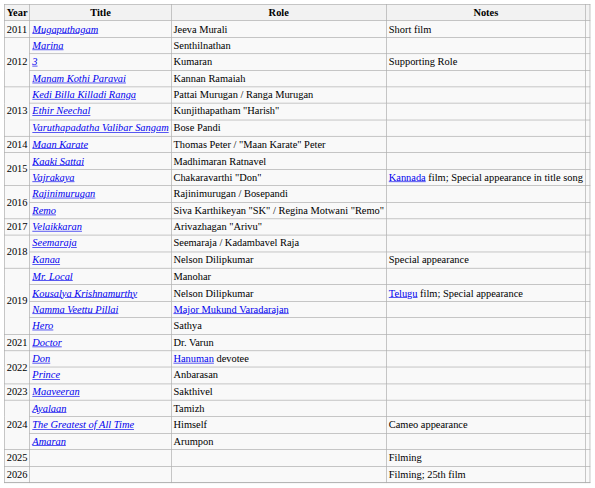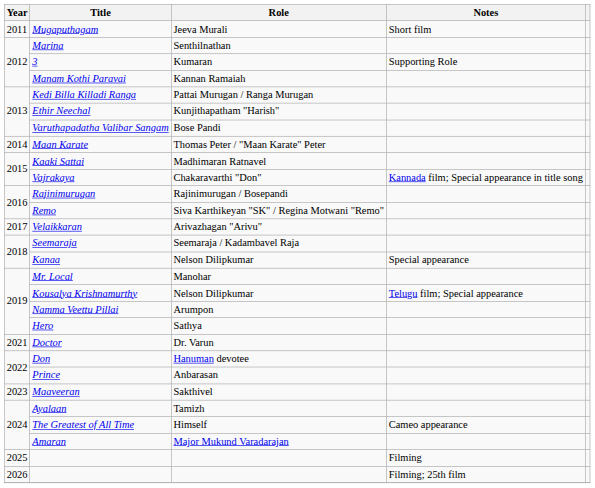Namma Veettu Pillai | Role: Major Mukund Varadarajan -> Arumpon
Amaran | Role: Arumpon -> Major Mukund Varadarajan
